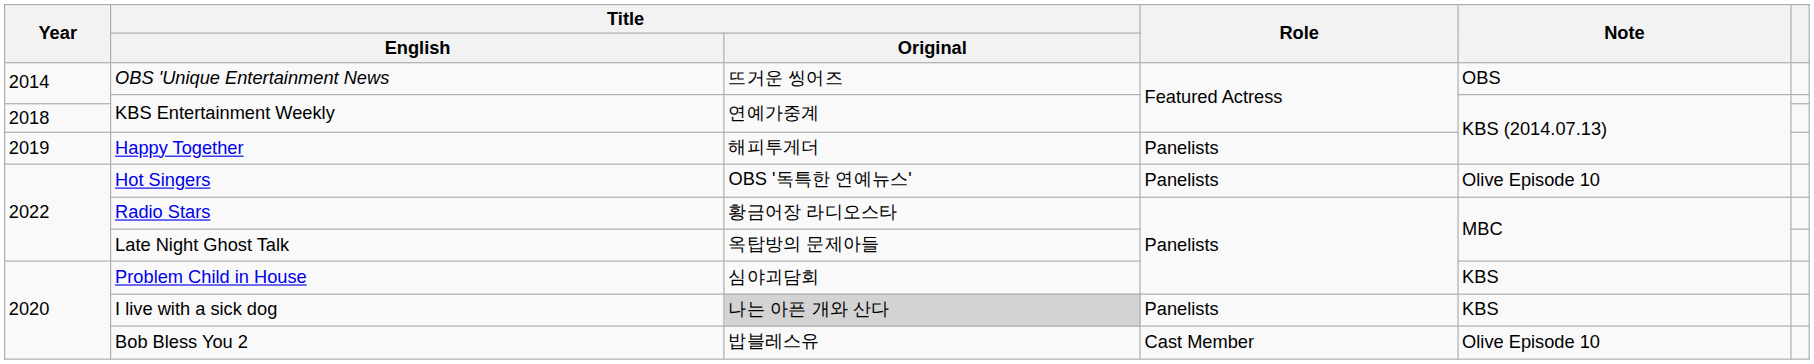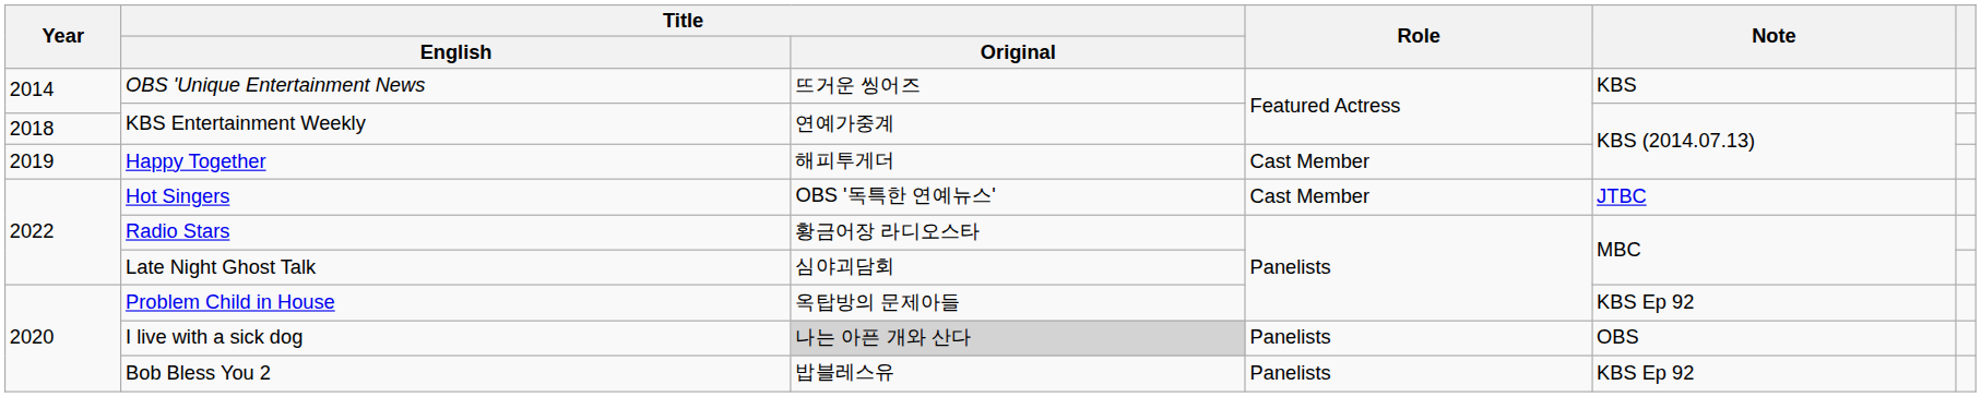OBS 'Unique Entertainment News | Note: OBS -> KBS
Happy Together | Role: Panelists -> Cast Member
Hot Singers | Role: Panelists -> Cast Member
Hot Singers | Note: Olive Episode 10 -> JTBC
Late Night Ghost Talk | Title / Original: 옥탑방의 문제아들 -> 심야괴담회
Problem Child in House | Title / Original: 심야괴담회 -> 옥탑방의 문제아들
Problem Child in House | Note: KBS -> KBS Ep 92
I live with a sick dog | Note: KBS -> OBS
Bob Bless You 2 | Role: Cast Member -> Panelists
Bob Bless You 2 | Note: Olive Episode 10 -> KBS Ep 92
